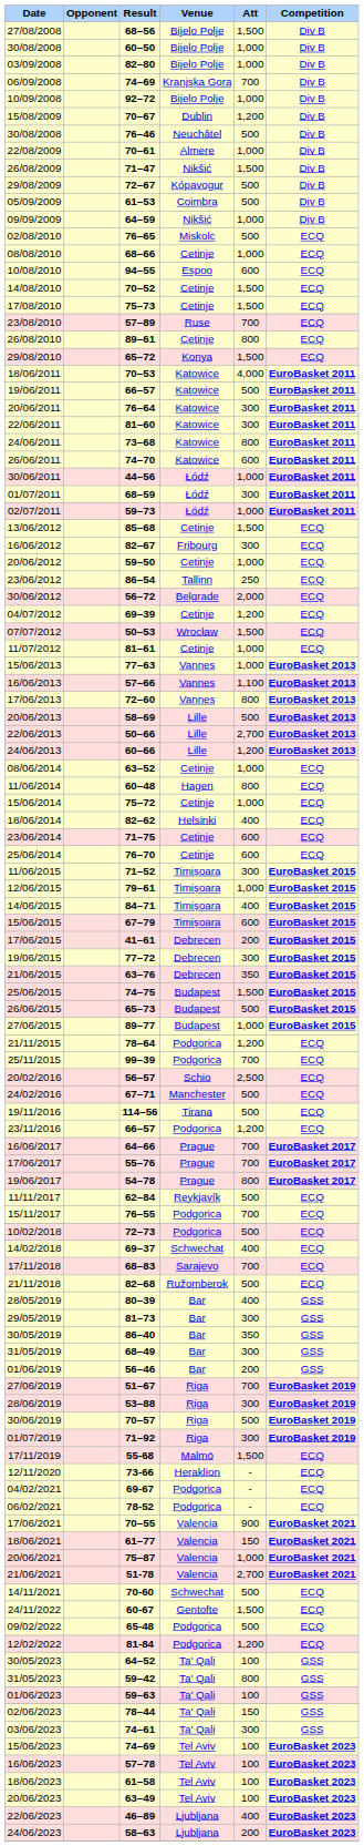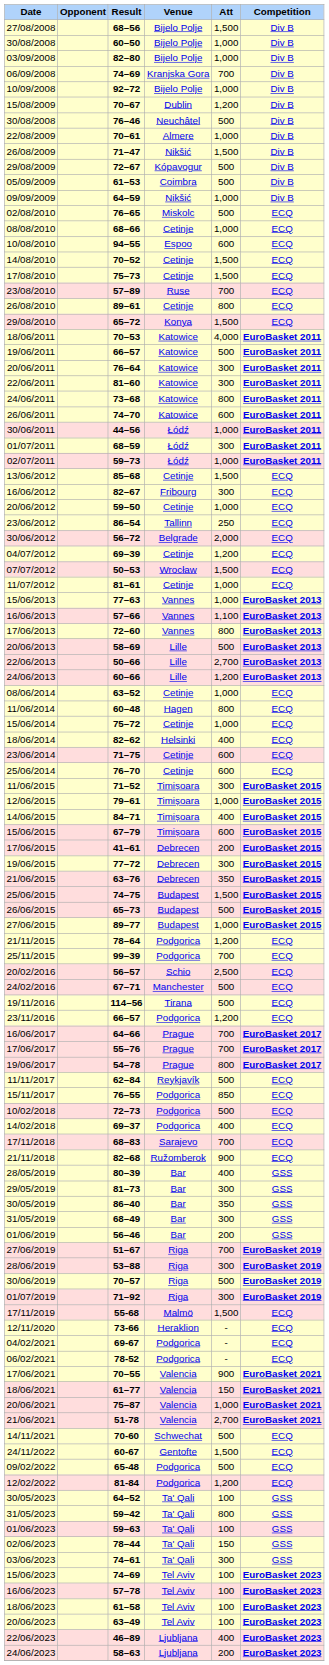15/11/2017 | Att: 700 -> 850
14/02/2018 | Venue: Schwechat -> Podgorica
21/11/2018 | Att: 500 -> 900
